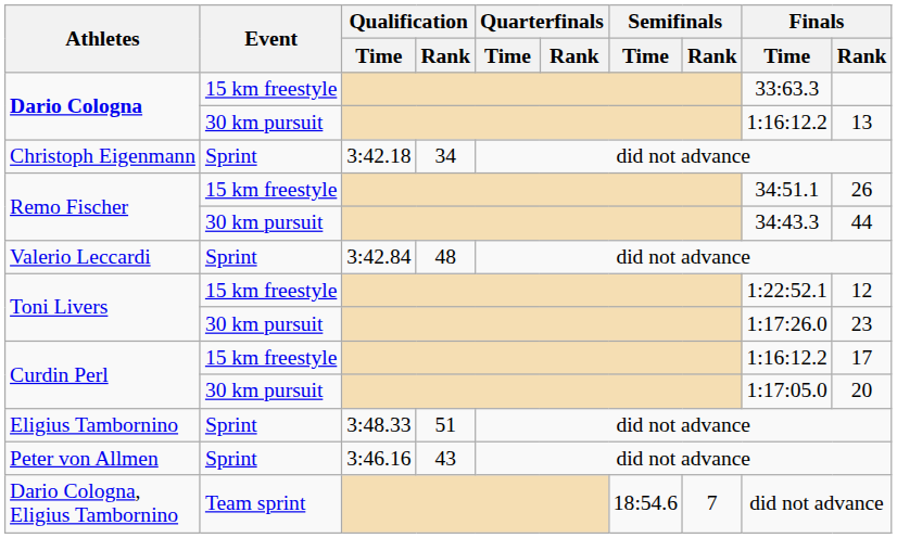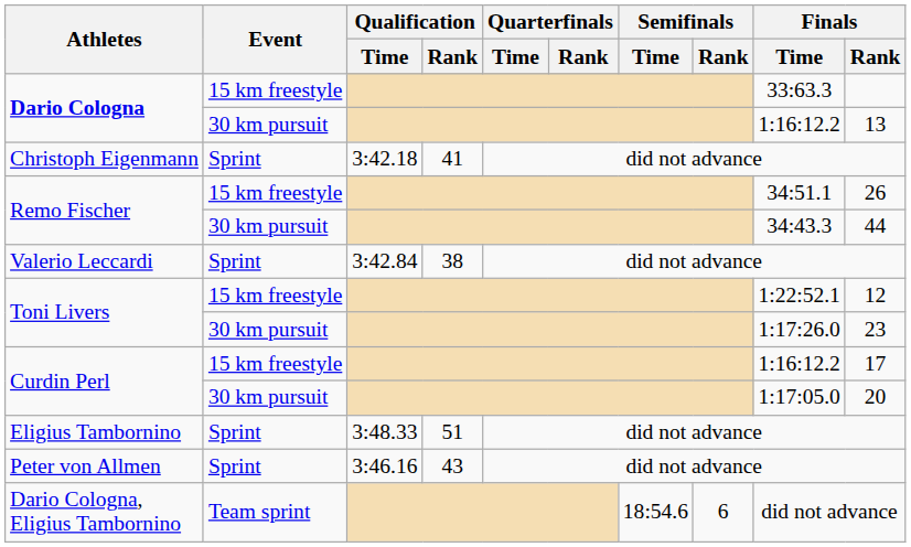Christoph Eigenmann | Qualification / Rank: 34 -> 41
Valerio Leccardi | Qualification / Rank: 48 -> 38
Dario Cologna, Eligius Tambornino | Semifinals / Rank: 7 -> 6
